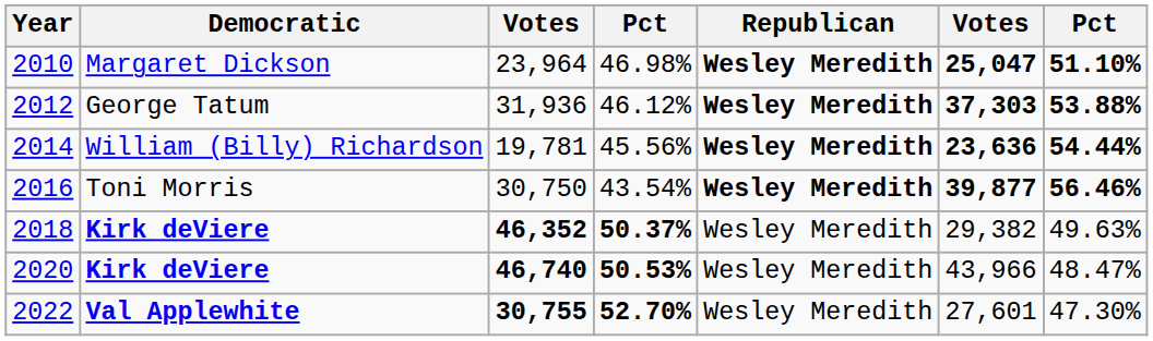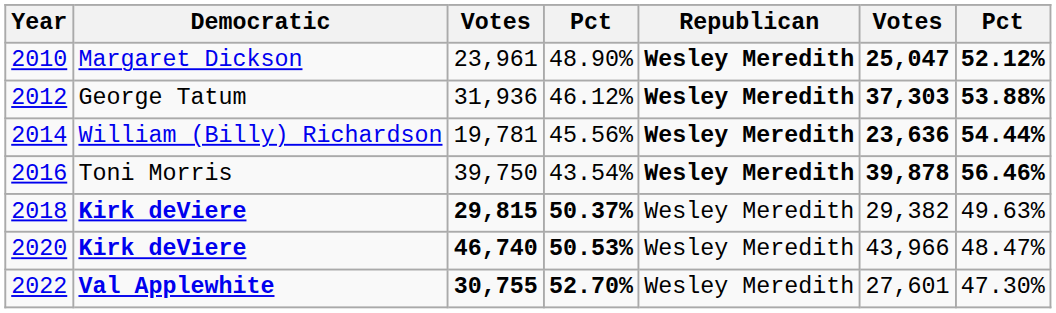2010 | column 3: 23,964 -> 23,961
2010 | column 4: 46.98% -> 48.90%
2010 | column 7: 51.10% -> 52.12%
2016 | column 3: 30,750 -> 39,750
2016 | column 6: 39,877 -> 39,878
2018 | column 3: 46,352 -> 29,815
